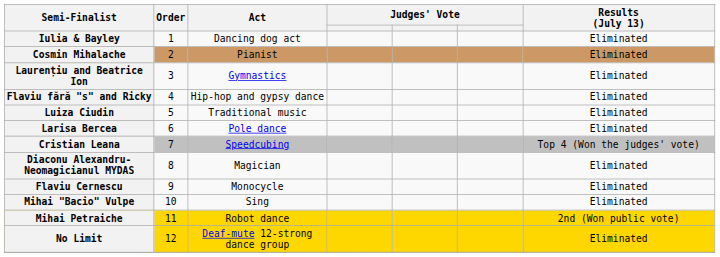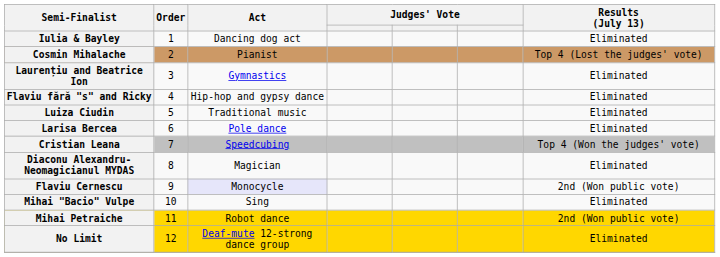Cosmin Mihalache | Results (July 13): Eliminated -> Top 4 (Lost the judges' vote)
Flaviu Cernescu | Act: no background -> lavender background
Flaviu Cernescu | Results (July 13): Eliminated -> 2nd (Won public vote)
